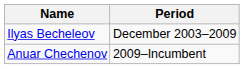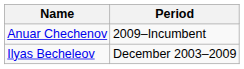rows swapped: Ilyas Becheleov <-> Anuar Chechenov
